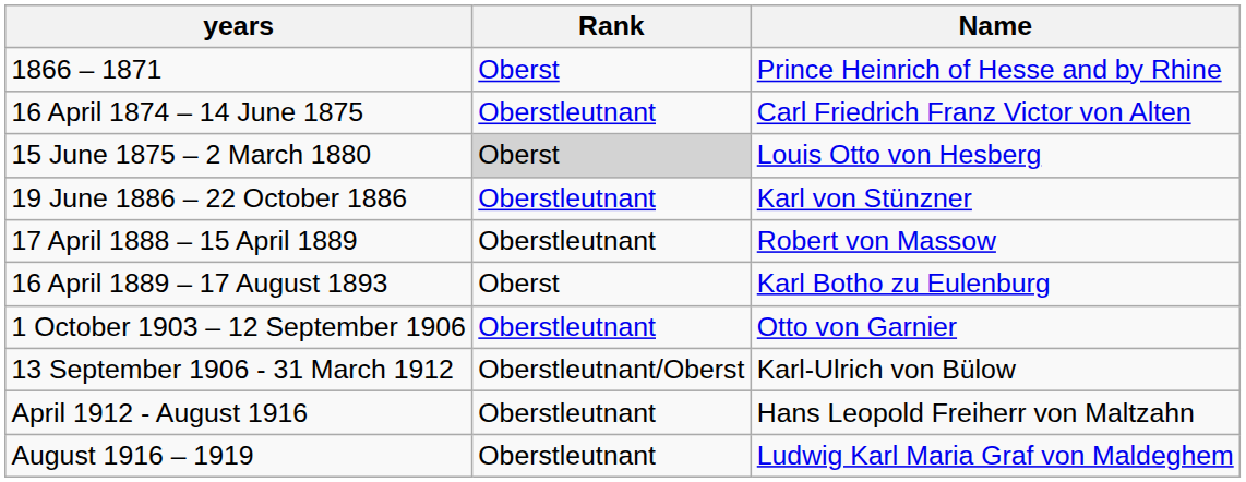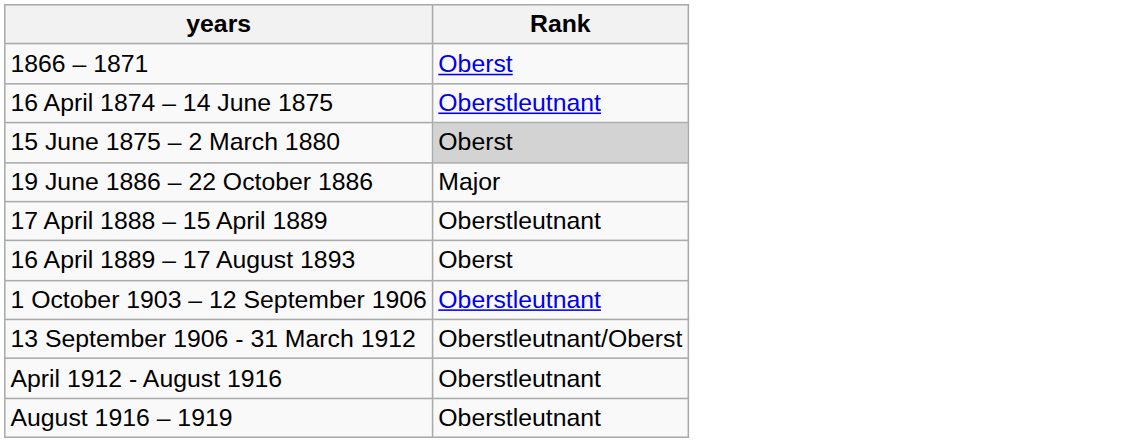- column: Name | Prince Heinrich of Hesse and by Rhine | Carl Friedrich Franz Victor von Alten | Louis Otto von Hesberg | Karl von Stünzner | Robert von Massow | Karl Botho zu Eulenburg | Otto von Garnier | Karl-Ulrich von Bülow | Hans Leopold Freiherr von Maltzahn | Ludwig Karl Maria Graf von Maldeghem
19 June 1886 – 22 October 1886 | Rank: Oberstleutnant -> Major
